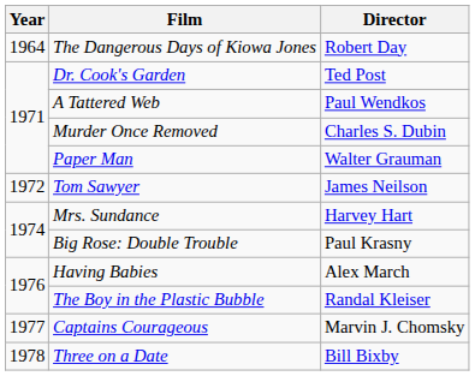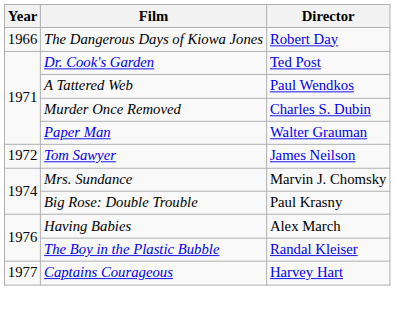The Dangerous Days of Kiowa Jones | Year: 1964 -> 1966
Mrs. Sundance | Director: Harvey Hart -> Marvin J. Chomsky
Captains Courageous | Director: Marvin J. Chomsky -> Harvey Hart
- row: 1978 | Three on a Date | Bill Bixby
